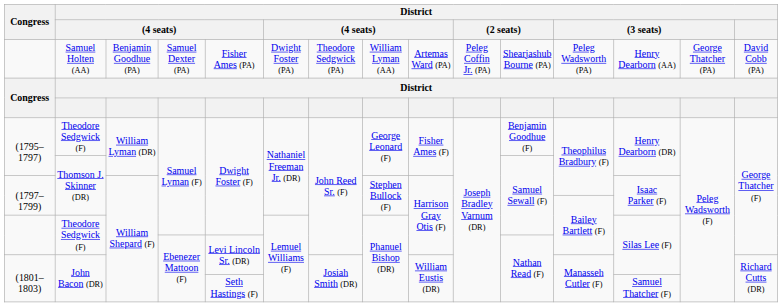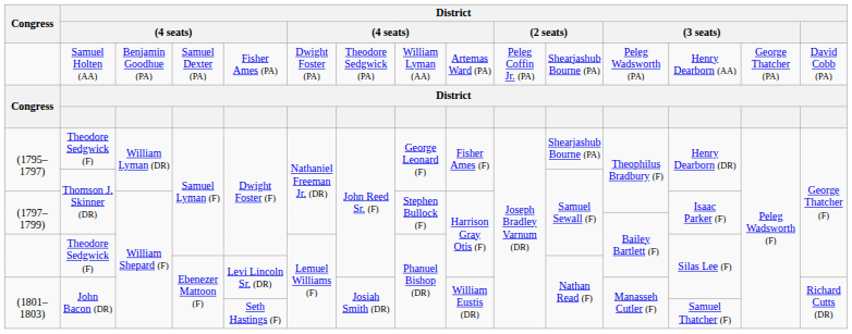(1795–1797) / Theodore Sedgwick (F) | column 11: Benjamin Goodhue (F) -> Shearjashub Bourne (PA)
